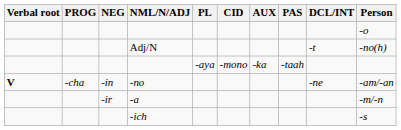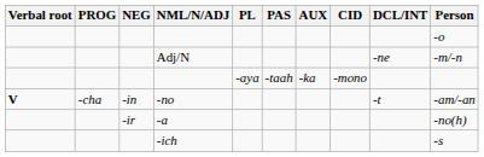columns swapped: CID <-> PAS
Adj/N | DCL/INT: -t -> -ne
Adj/N | Person: -no(h) -> -m/-n
-no | DCL/INT: -ne -> -t
-a | Person: -m/-n -> -no(h)
